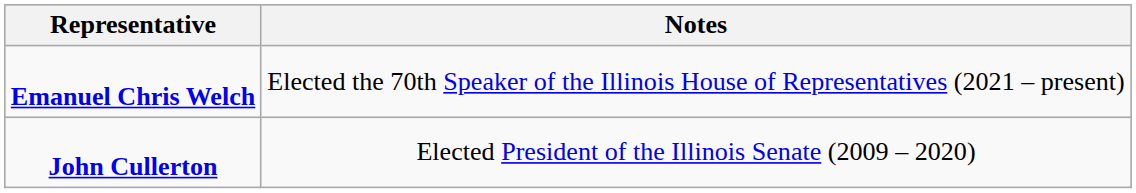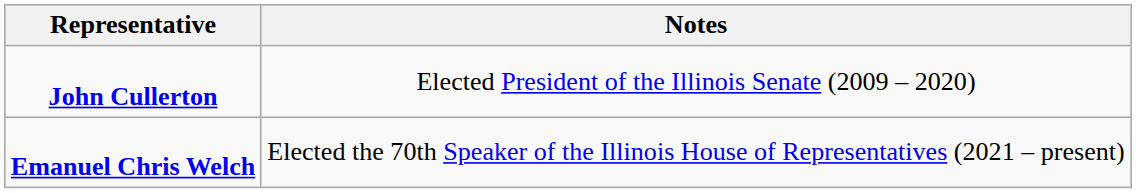rows swapped: John Cullerton <-> Emanuel Chris Welch
